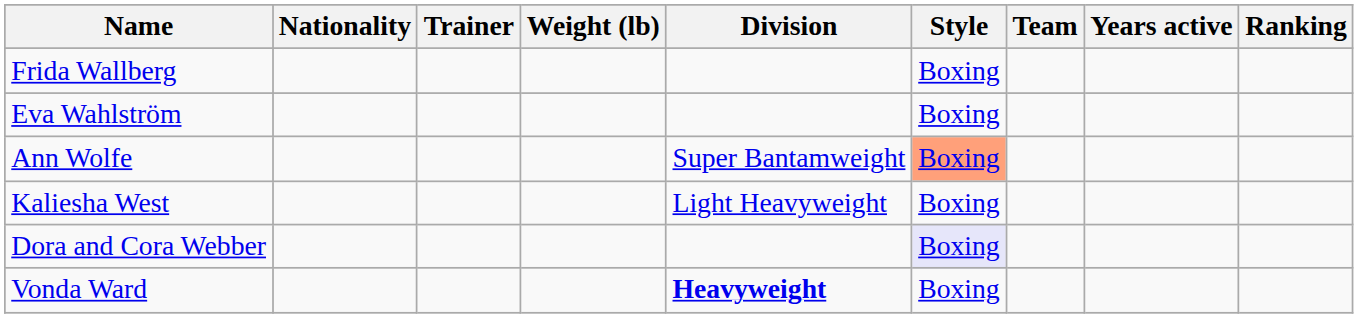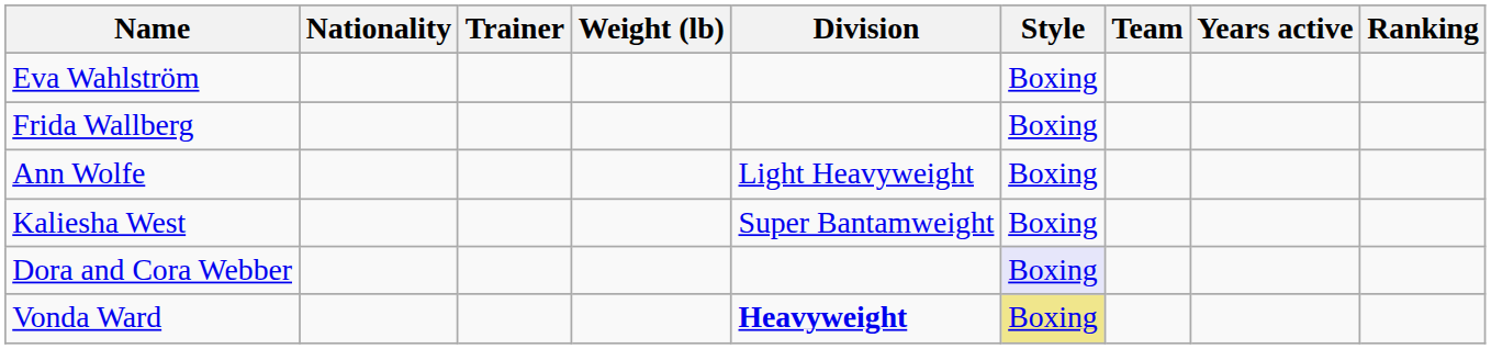rows swapped: Eva Wahlström <-> Frida Wallberg
Ann Wolfe | Division: Super Bantamweight -> Light Heavyweight
Ann Wolfe | Style: lightsalmon background -> no background
Kaliesha West | Division: Light Heavyweight -> Super Bantamweight
Vonda Ward | Style: no background -> khaki background
